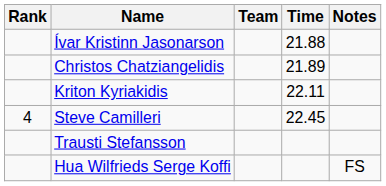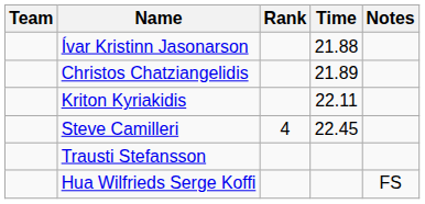columns swapped: Rank <-> Team
